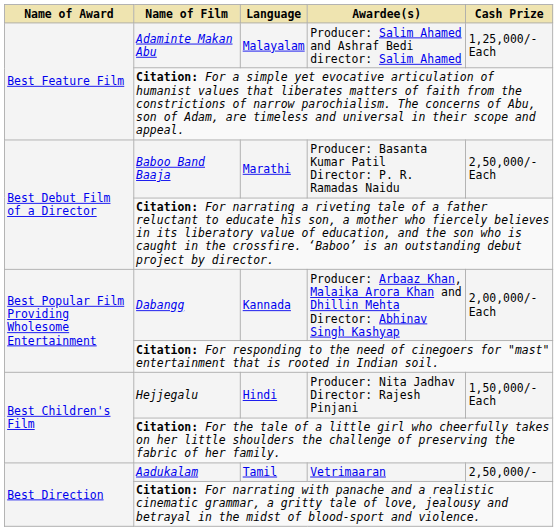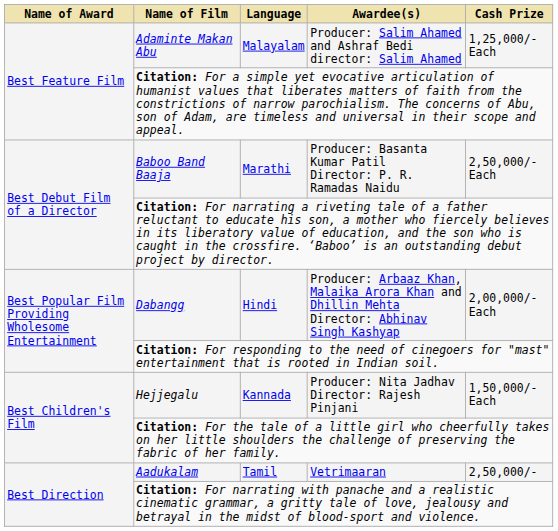Dabangg | Language: Kannada -> Hindi
Hejjegalu | Language: Hindi -> Kannada
